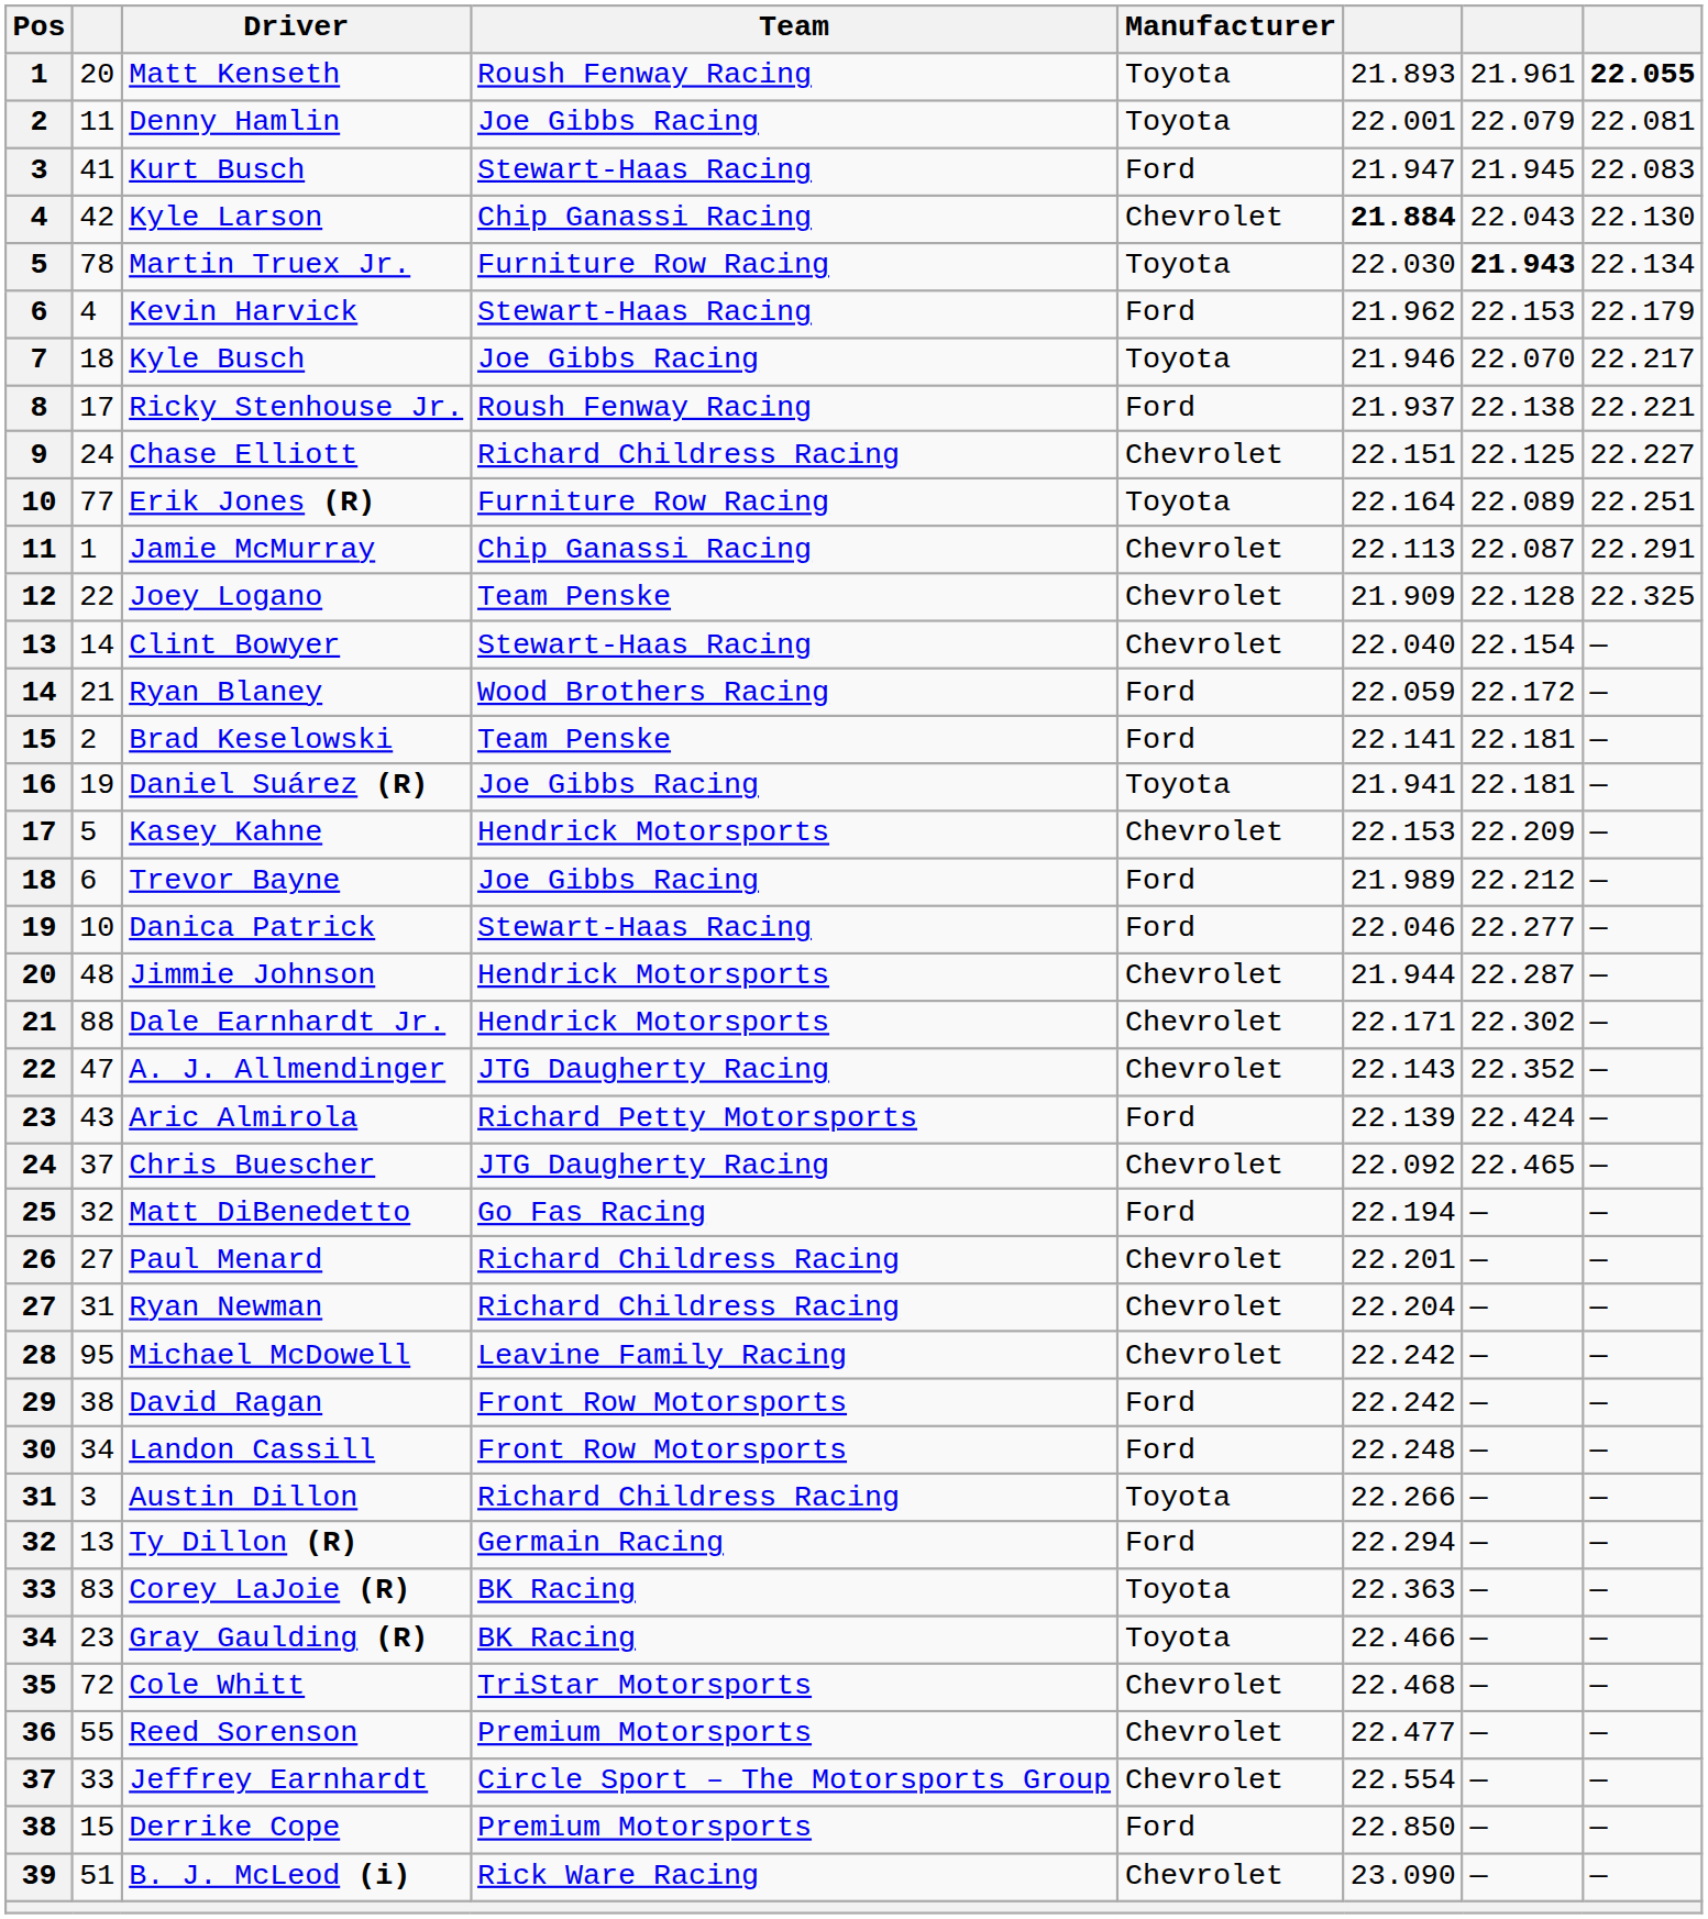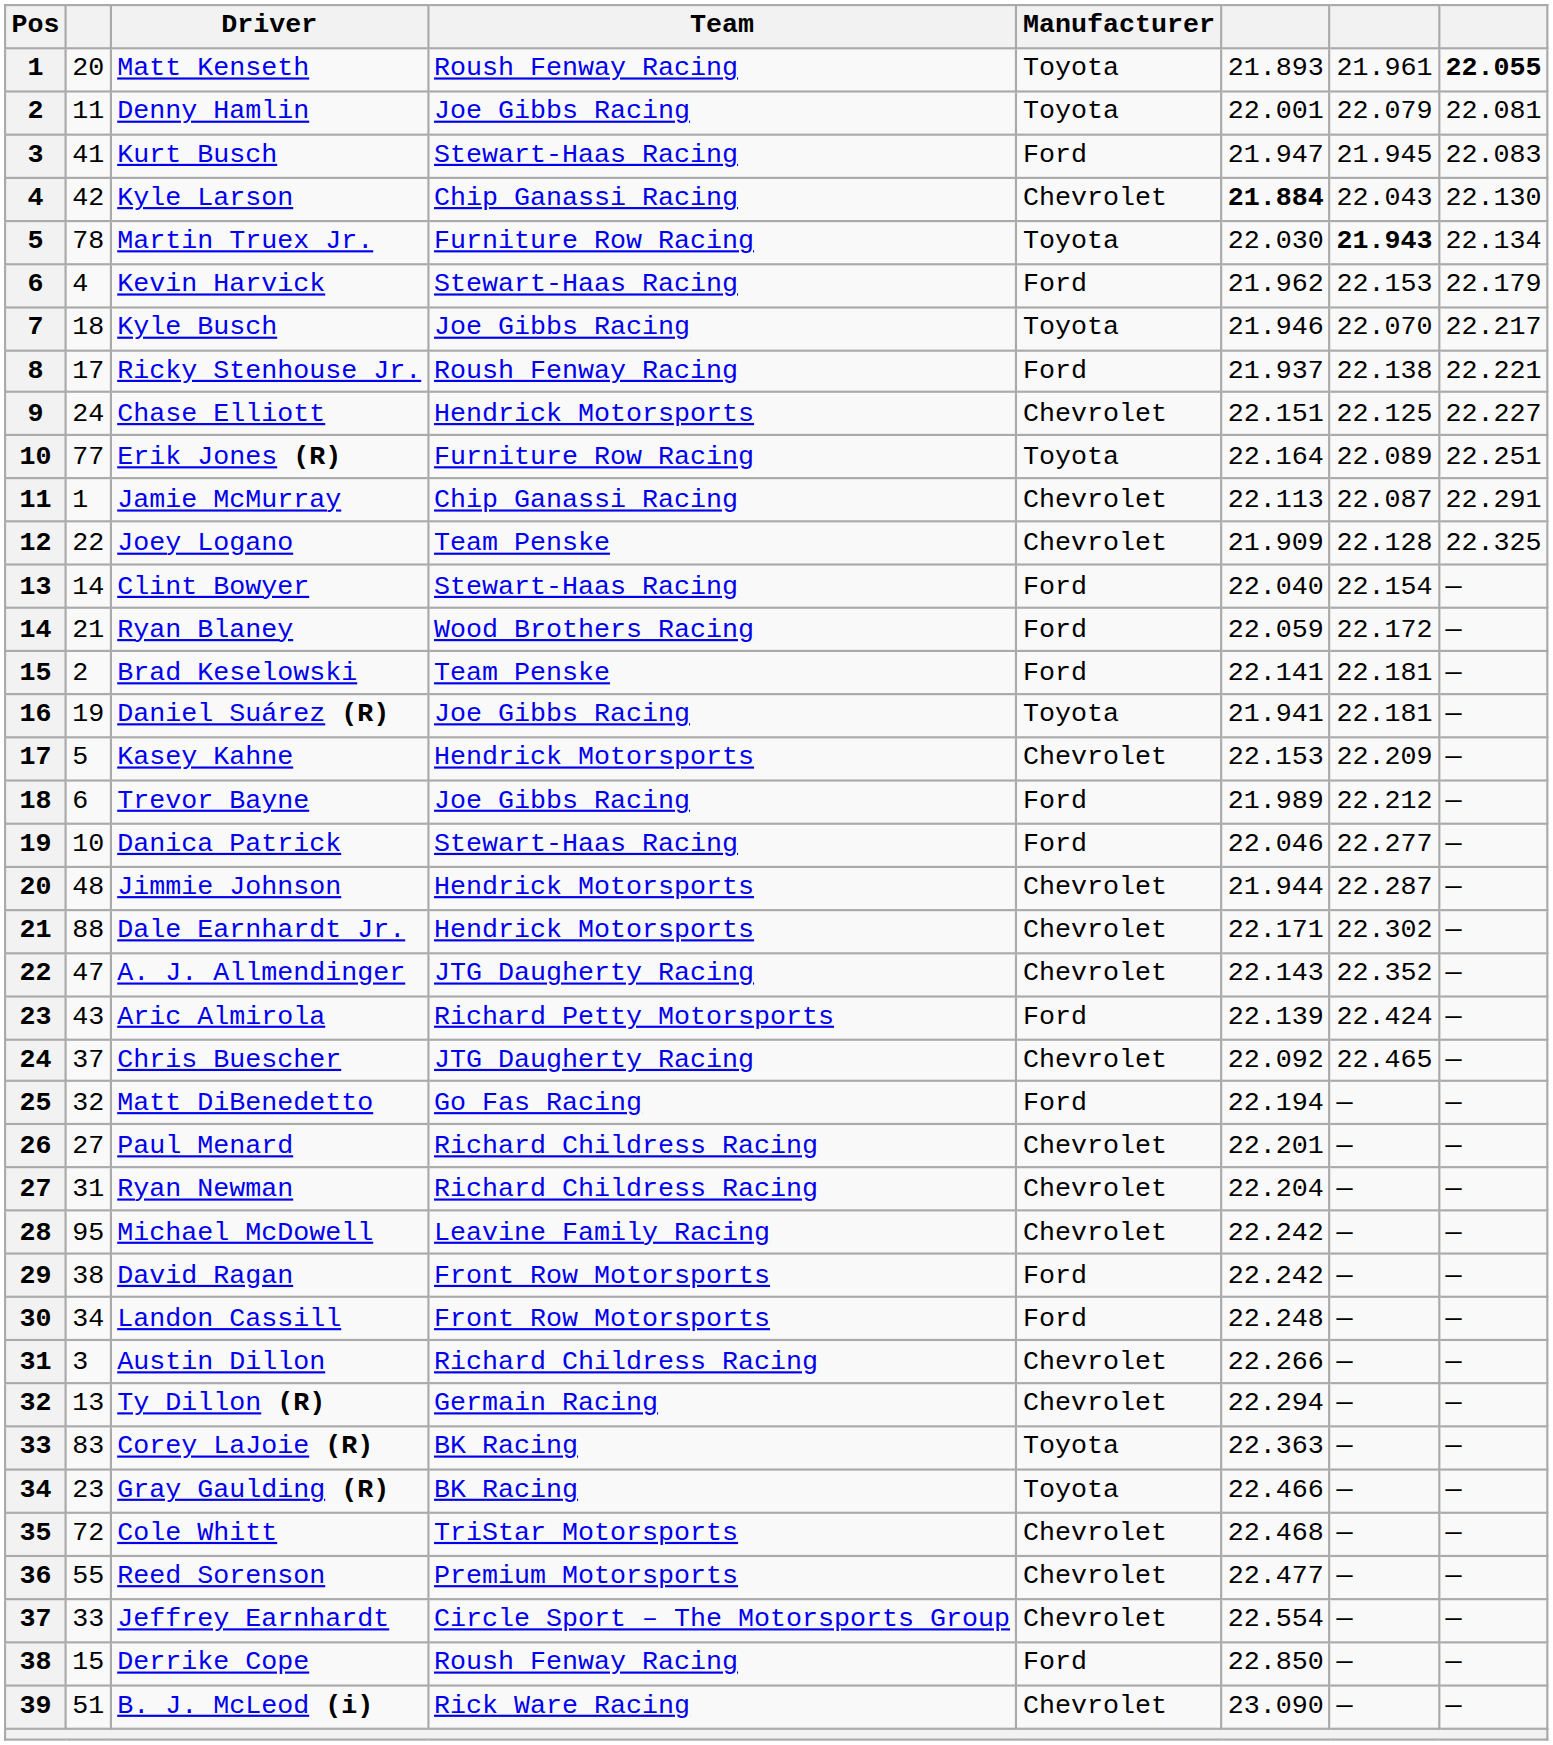Chase Elliott | Team: Richard Childress Racing -> Hendrick Motorsports
Clint Bowyer | Manufacturer: Chevrolet -> Ford
Austin Dillon | Manufacturer: Toyota -> Chevrolet
Ty Dillon (R) | Manufacturer: Ford -> Chevrolet
Derrike Cope | Team: Premium Motorsports -> Roush Fenway Racing
